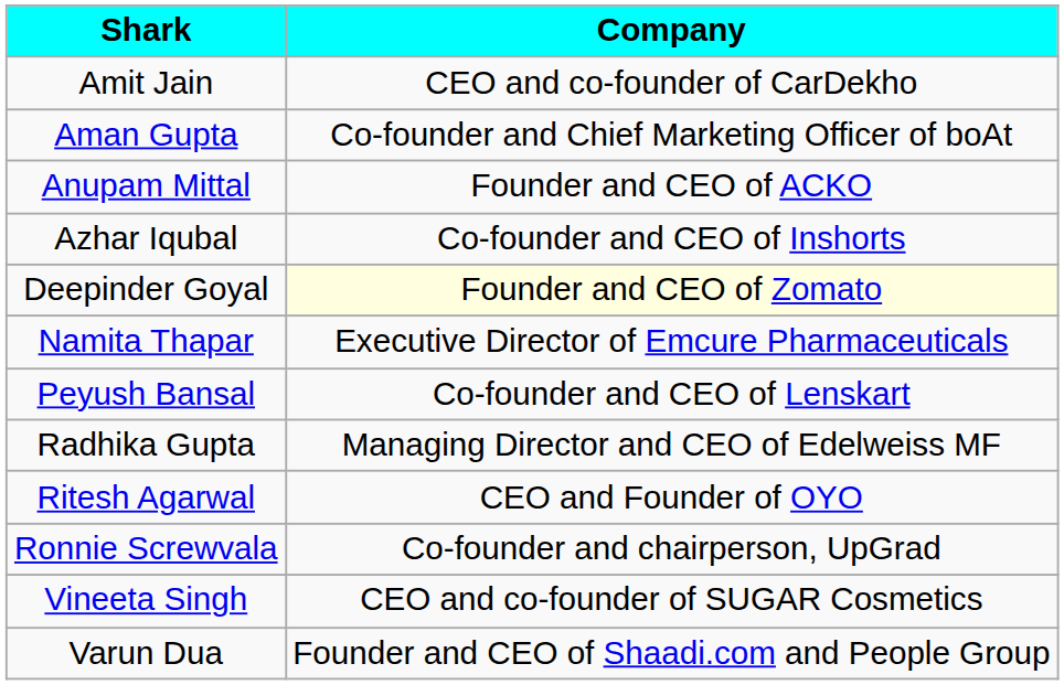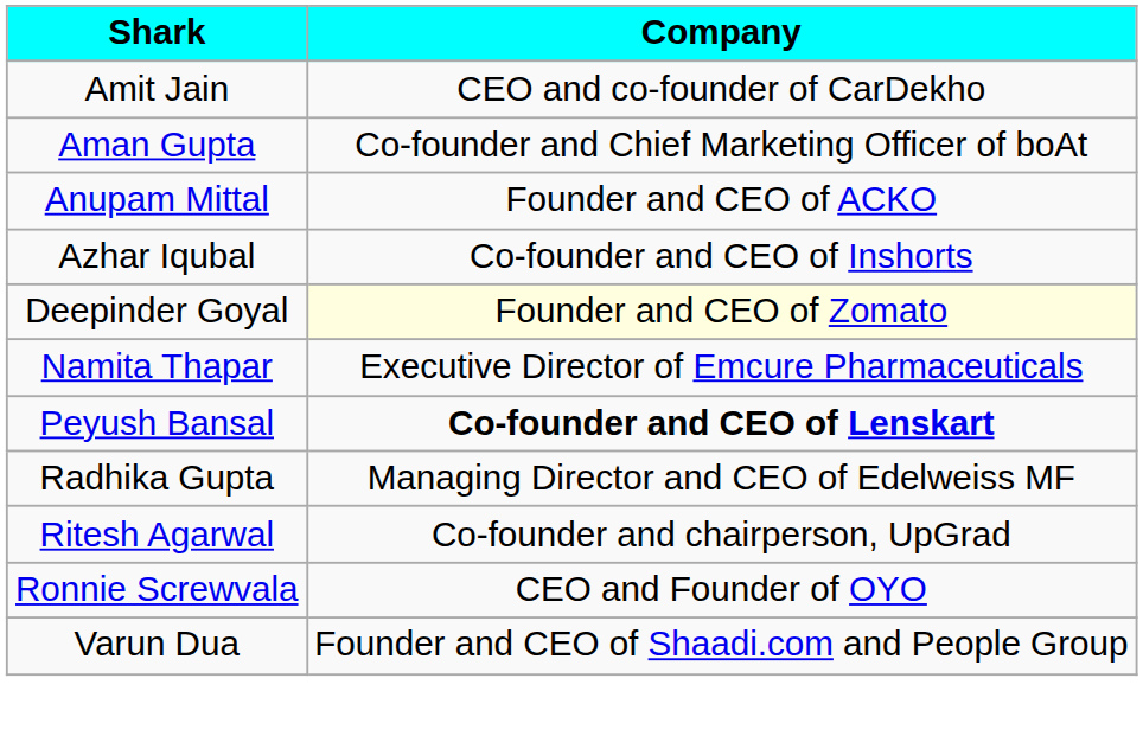Peyush Bansal | Company: normal -> bold
Ritesh Agarwal | Company: CEO and Founder of OYO -> Co-founder and chairperson, UpGrad
Ronnie Screwvala | Company: Co-founder and chairperson, UpGrad -> CEO and Founder of OYO
- row: Vineeta Singh | CEO and co-founder of SUGAR Cosmetics
